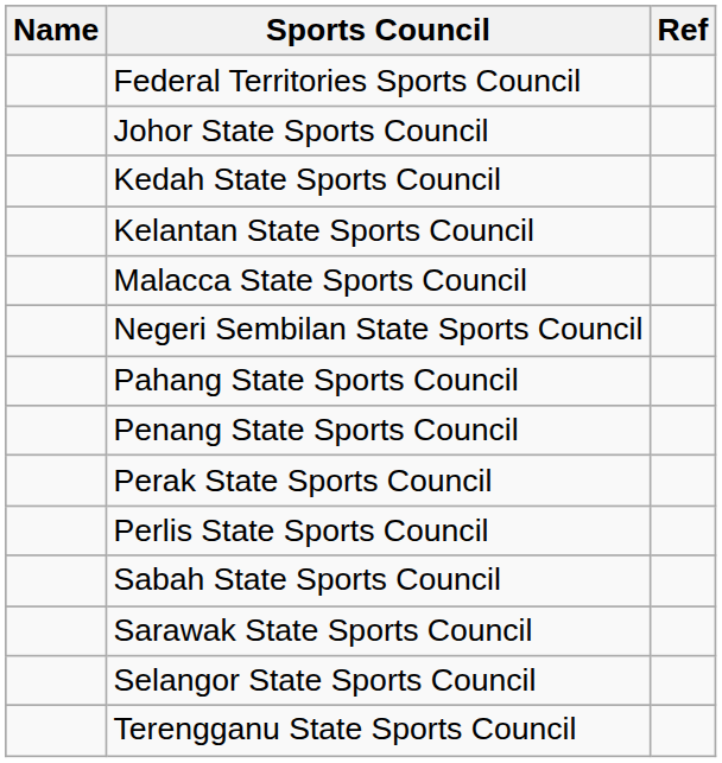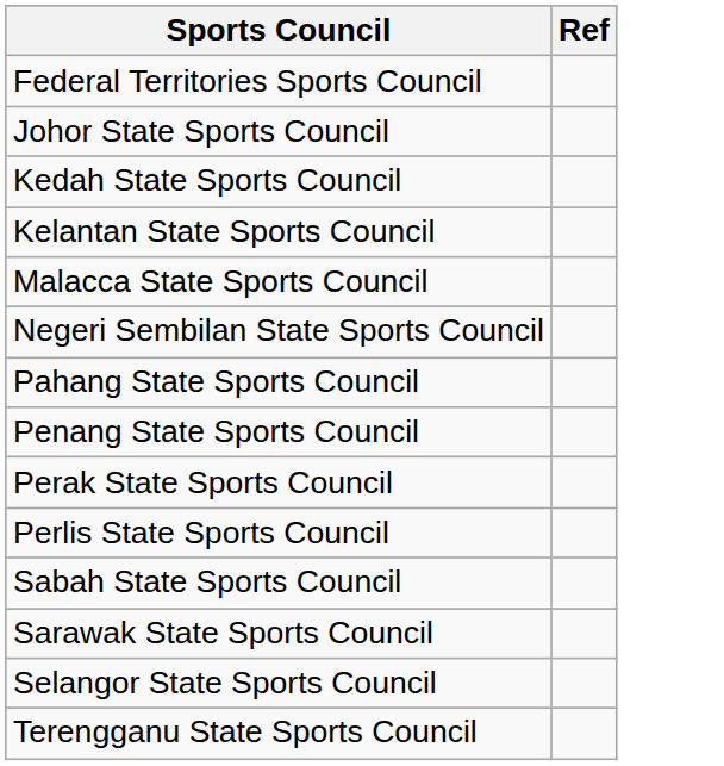- column: Name
